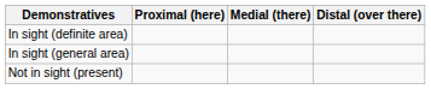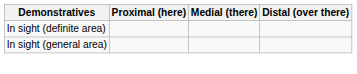- row: Not in sight (present)
